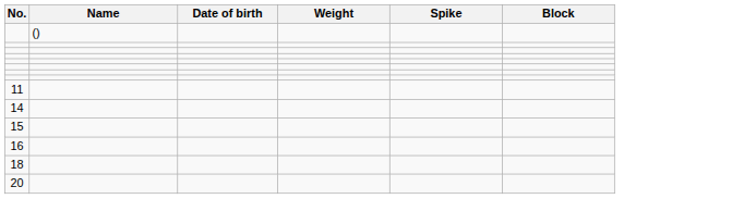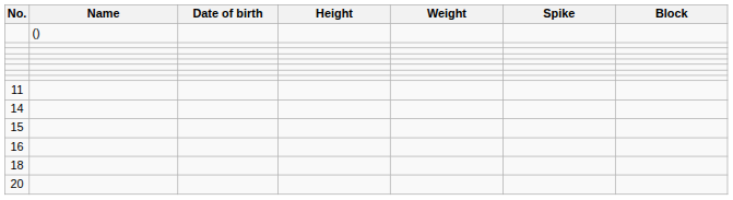+ column: Height
